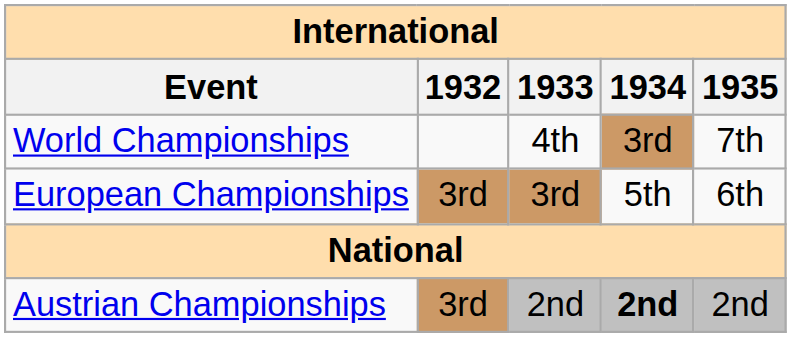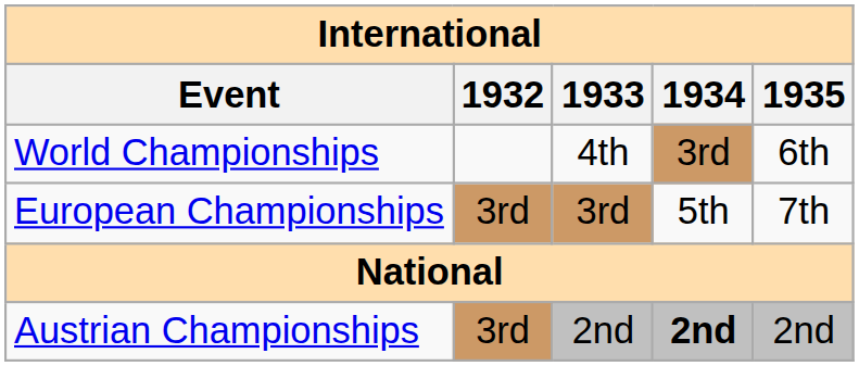World Championships | 1935: 7th -> 6th
European Championships | 1935: 6th -> 7th
